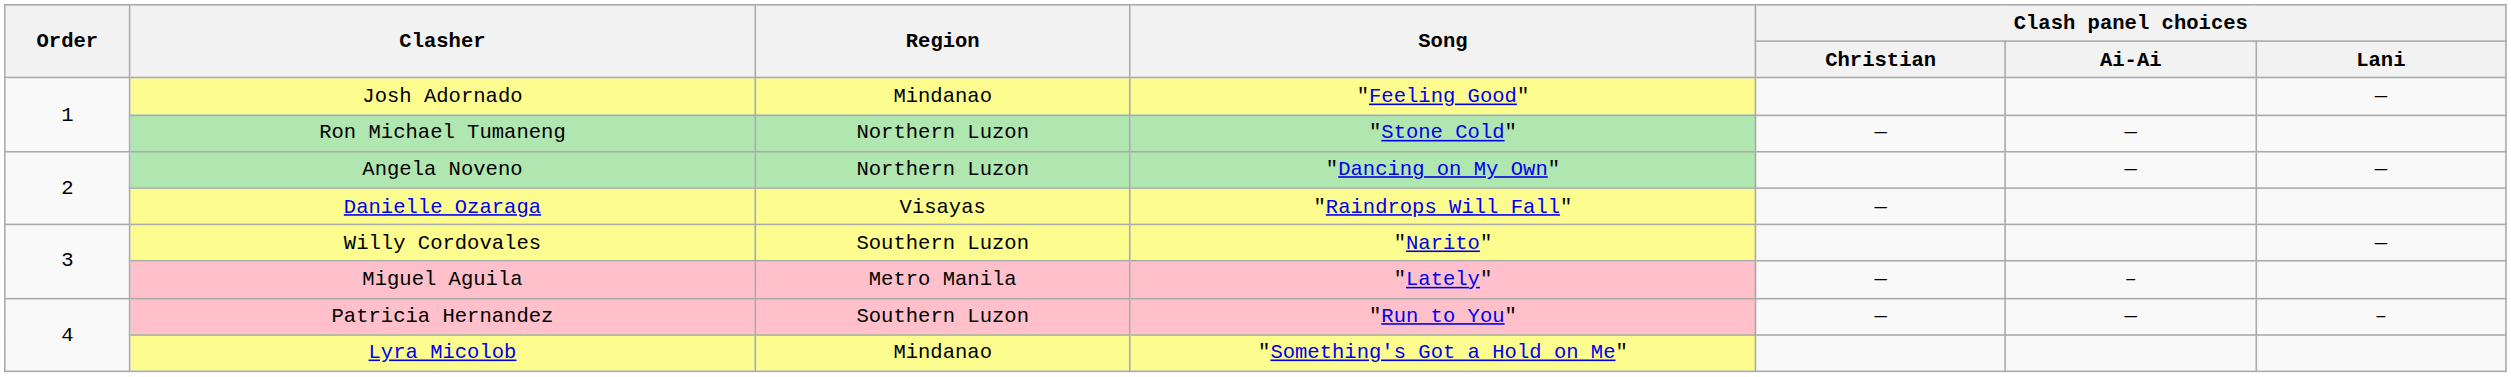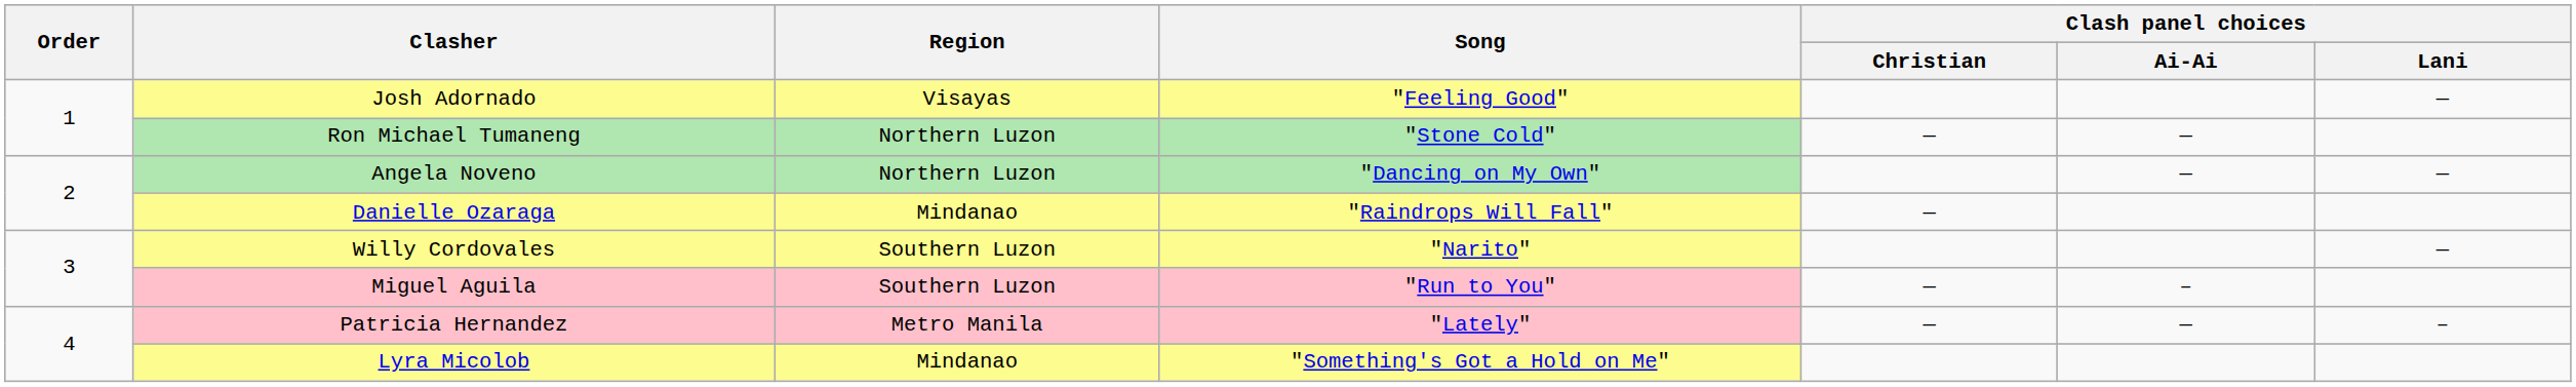Josh Adornado | Region: Mindanao -> Visayas
Danielle Ozaraga | Region: Visayas -> Mindanao
Miguel Aguila | Region: Metro Manila -> Southern Luzon
Miguel Aguila | Song: "Lately" -> "Run to You"
Patricia Hernandez | Region: Southern Luzon -> Metro Manila
Patricia Hernandez | Song: "Run to You" -> "Lately"
